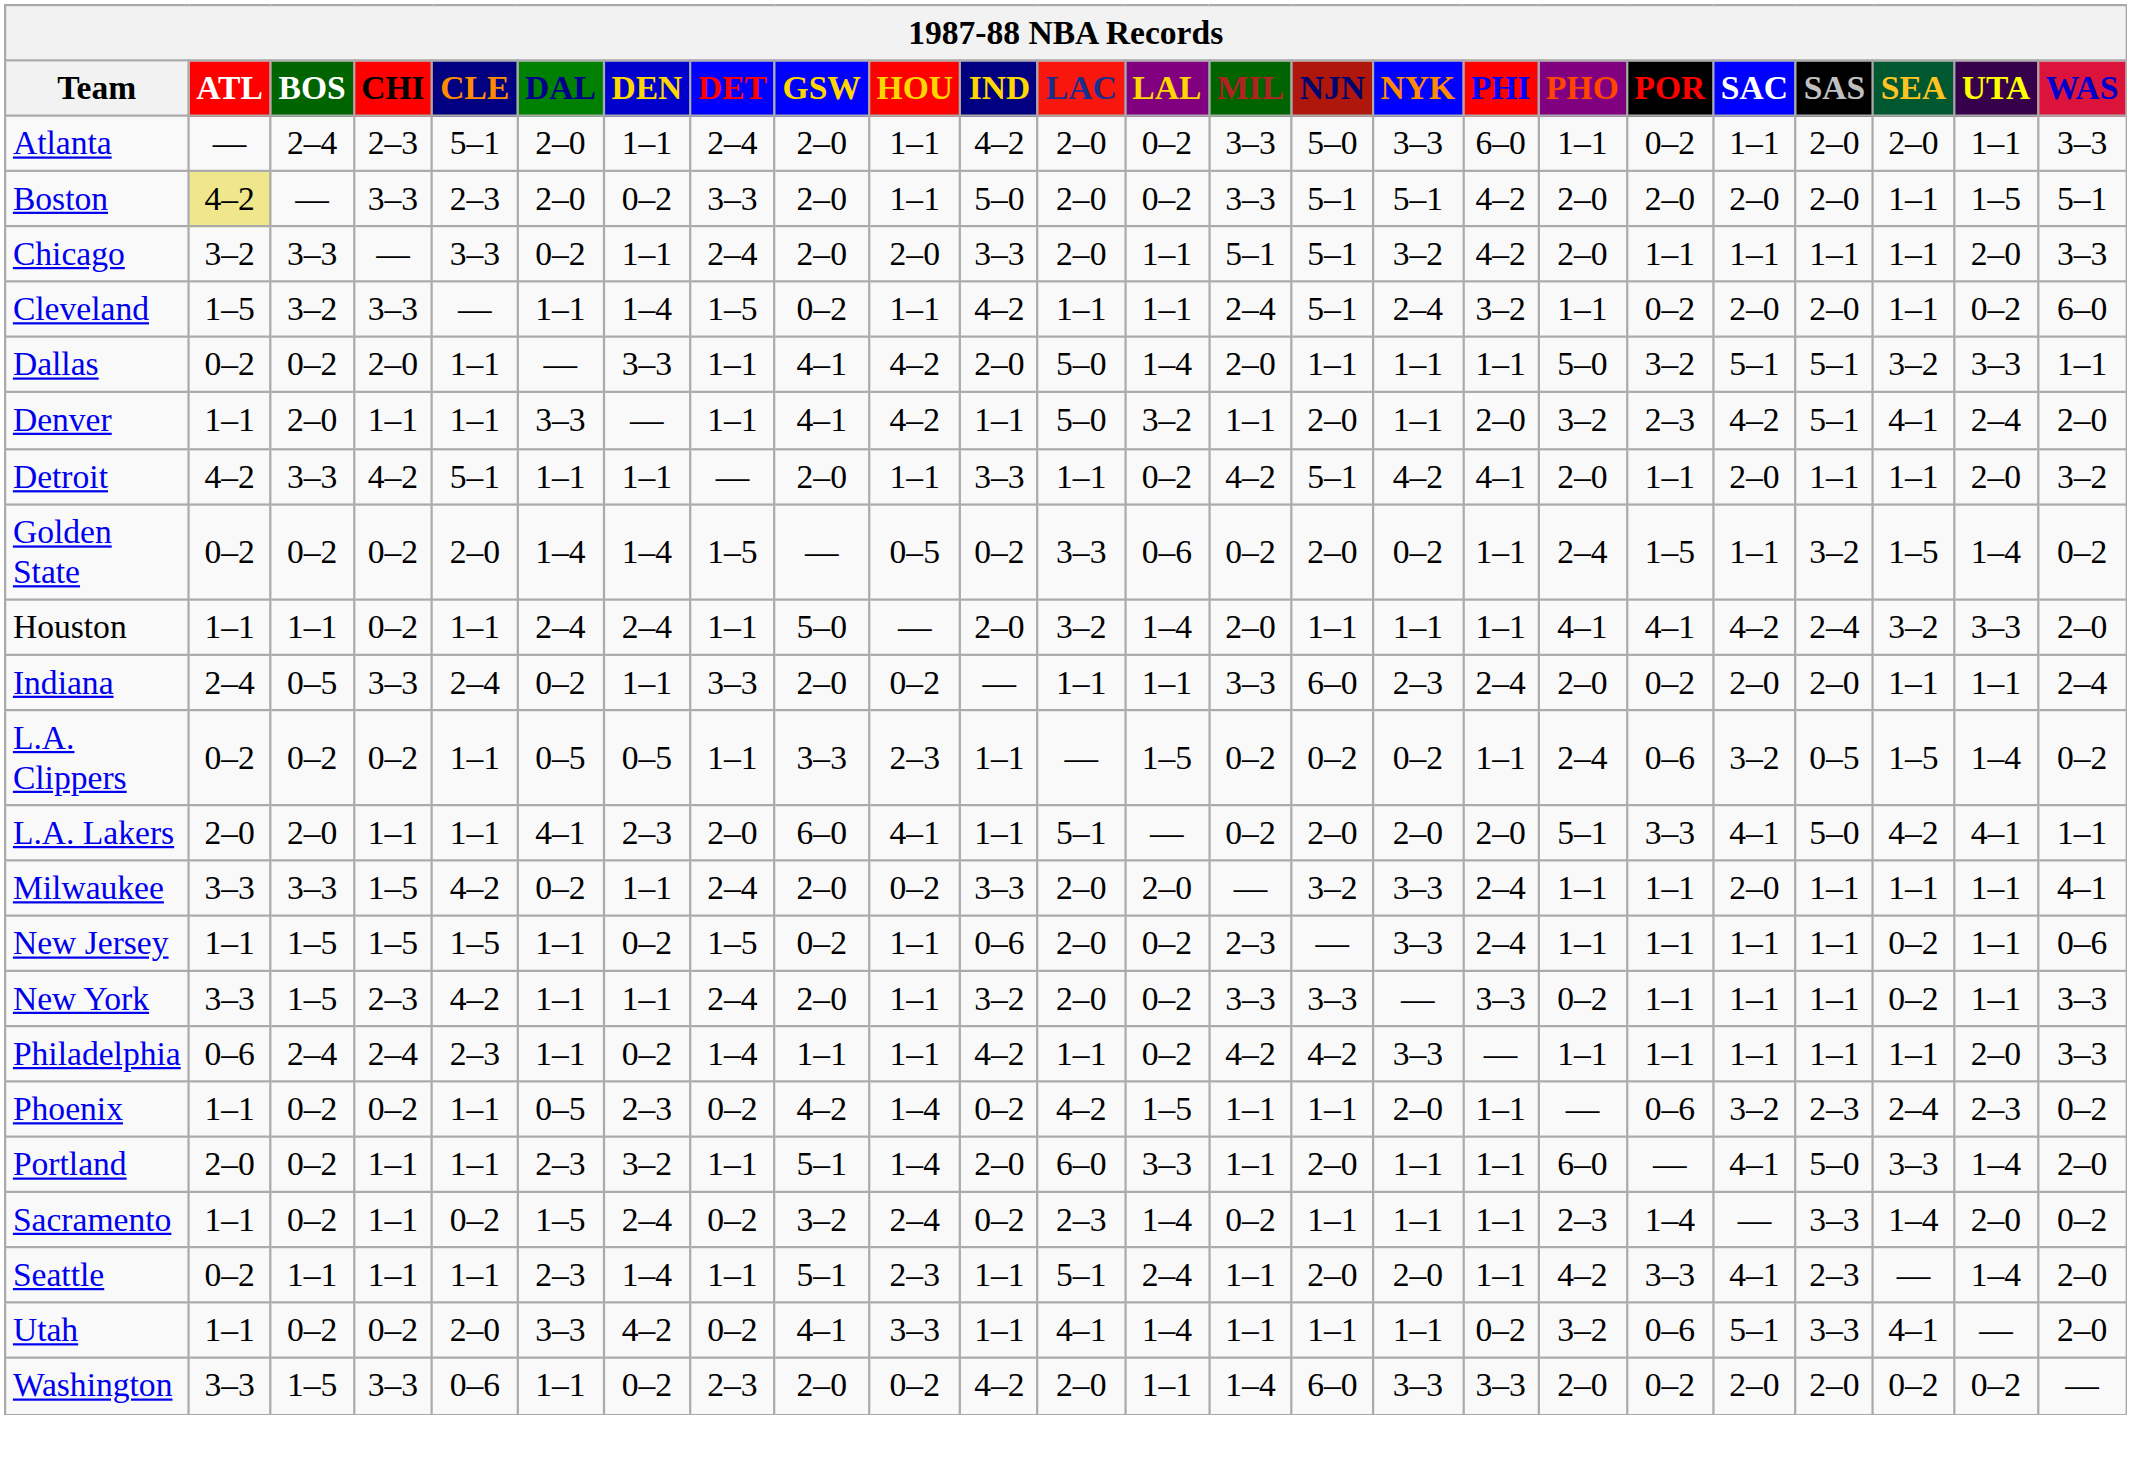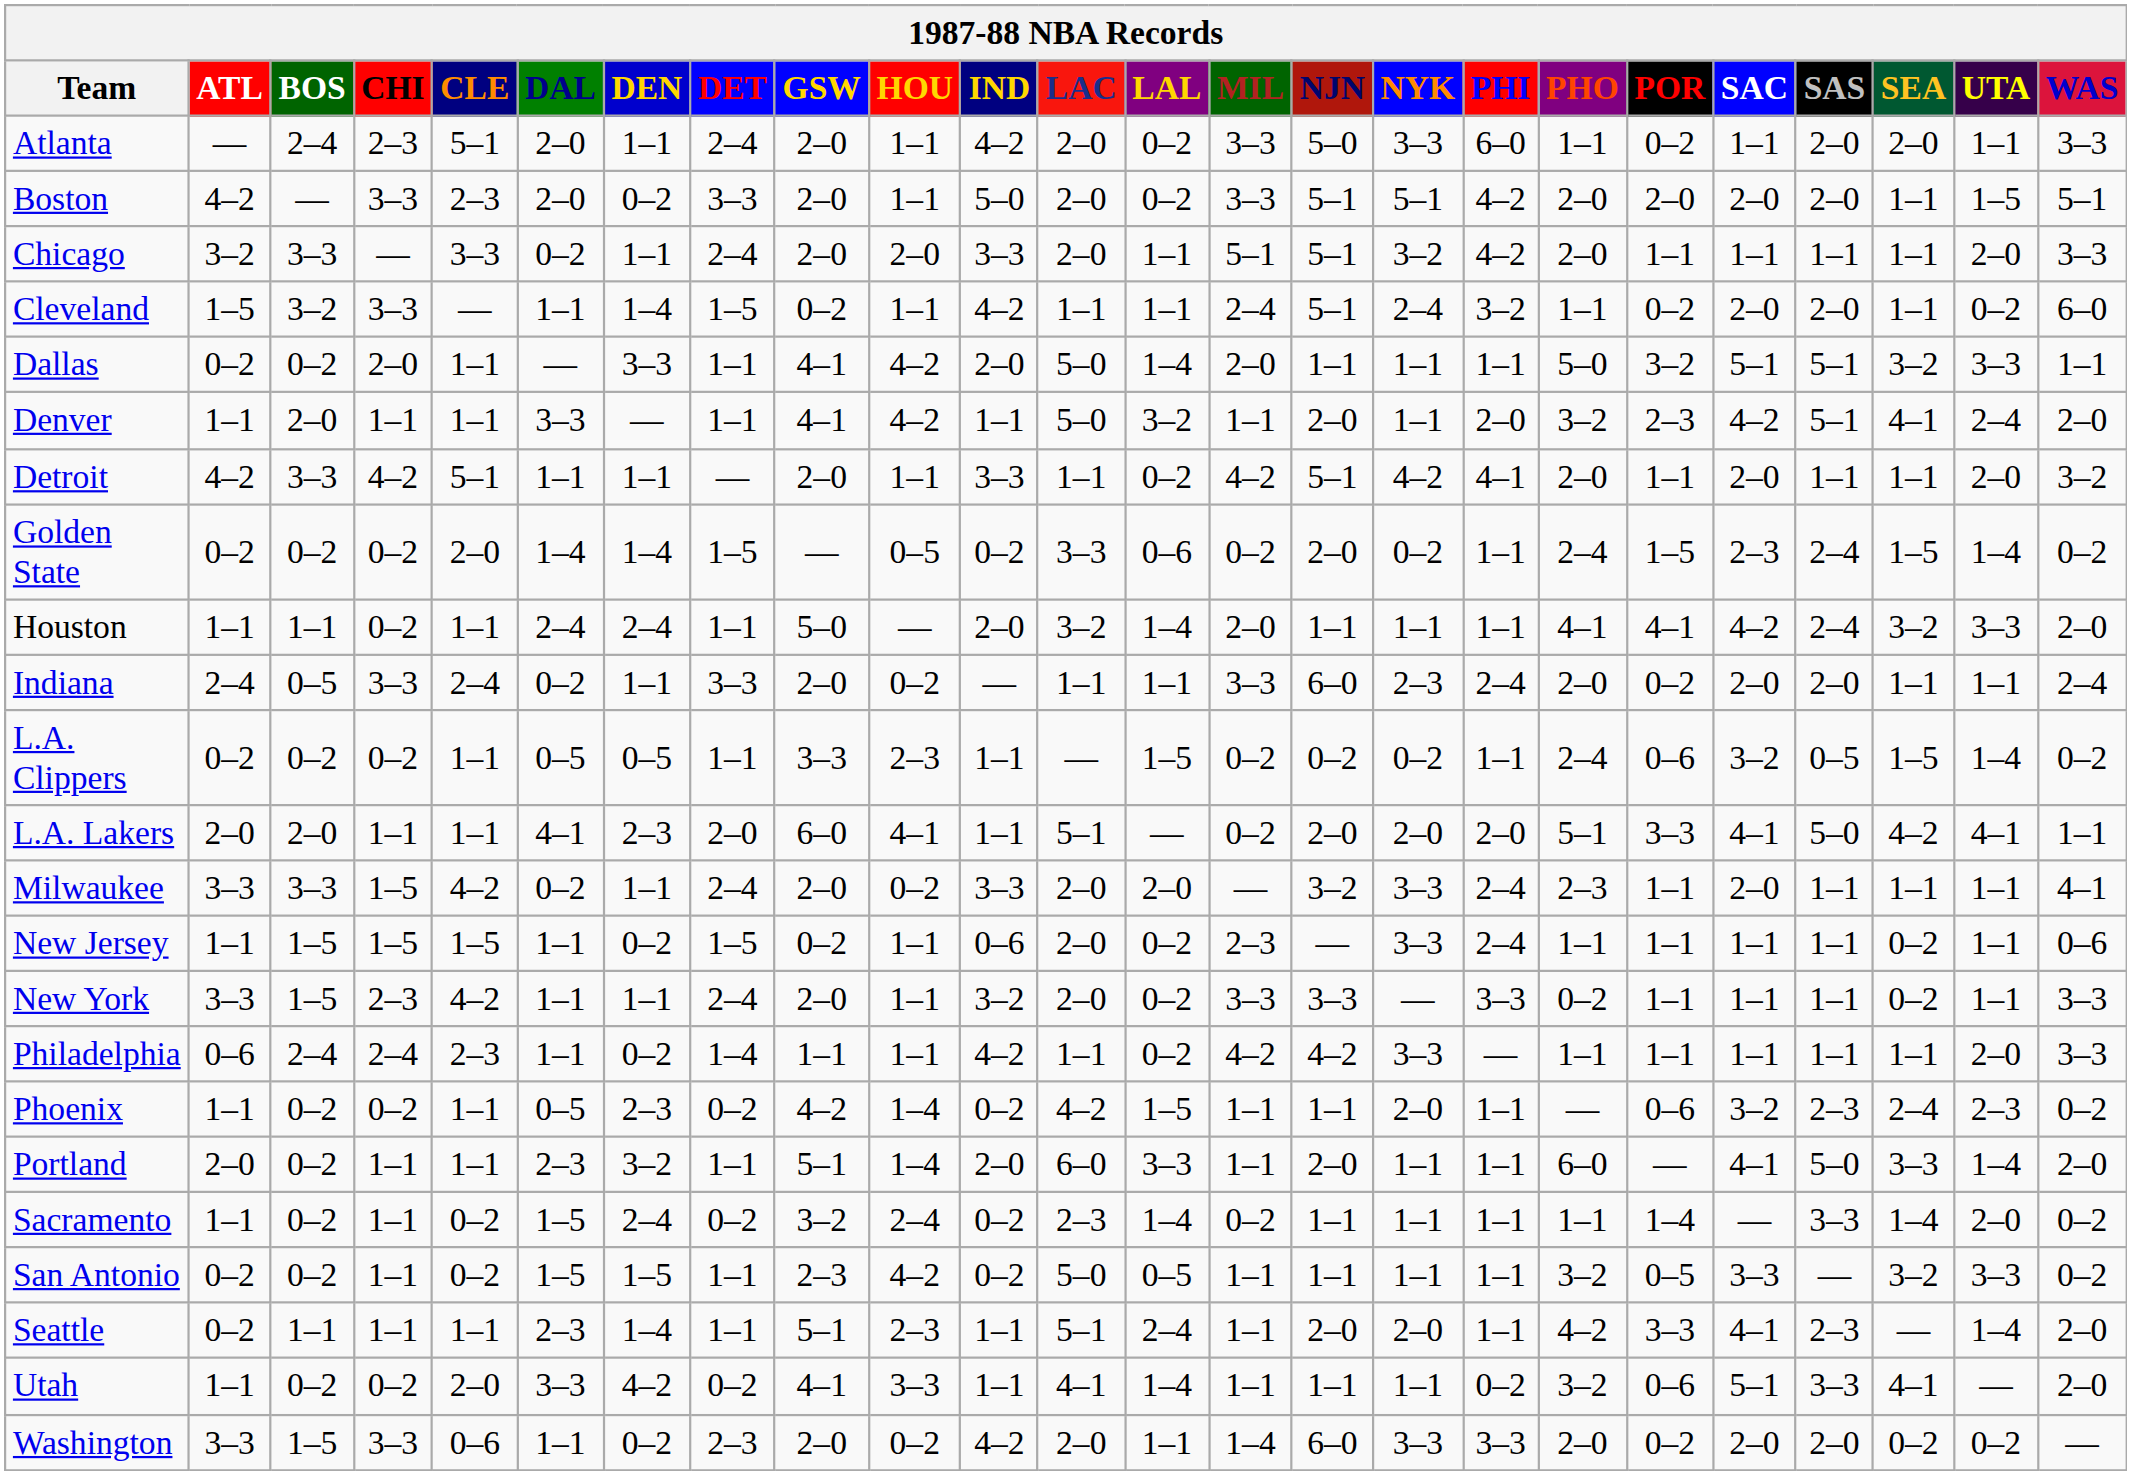Boston | ATL: khaki background -> no background
Golden State | SAC: 1–1 -> 2–3
Golden State | SAS: 3–2 -> 2–4
Milwaukee | PHO: 1–1 -> 2–3
Sacramento | PHO: 2–3 -> 1–1
+ row: San Antonio | 0–2 | 0–2 | 1–1 | 0–2 | 1–5 | 1–5 | 1–1 | 2–3 | 4–2 | 0–2 | 5–0 | 0–5 | 1–1 | 1–1 | 1–1 | 1–1 | 3–2 | 0–5 | 3–3 | — | 3–2 | 3–3 | 0–2
